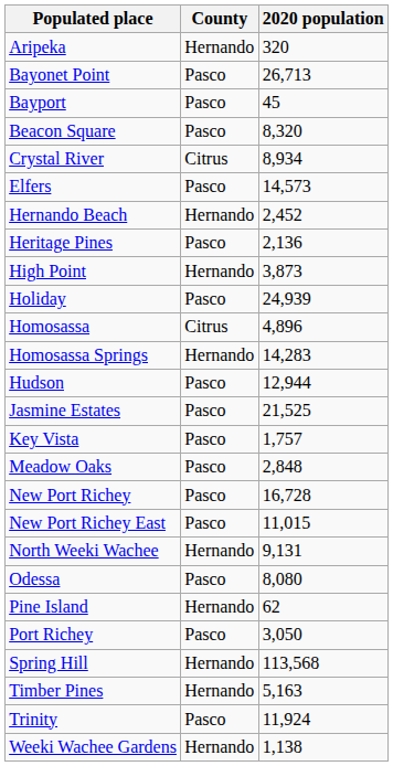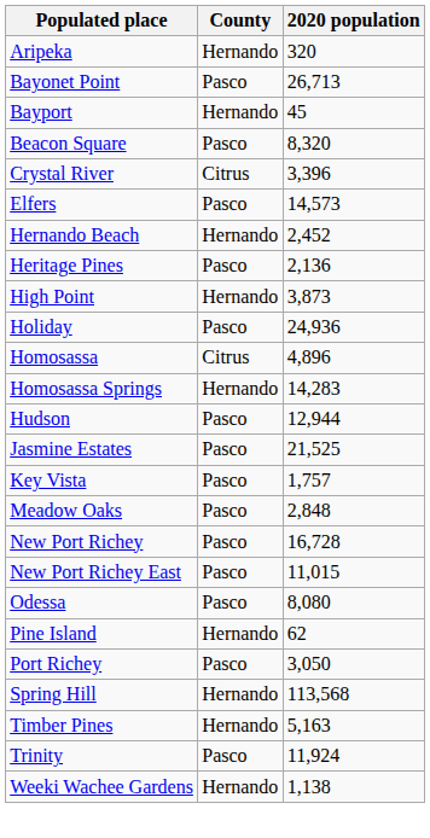Bayport | County: Pasco -> Hernando
Crystal River | 2020 population: 8,934 -> 3,396
Holiday | 2020 population: 24,939 -> 24,936
- row: North Weeki Wachee | Hernando | 9,131
